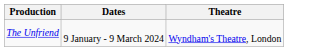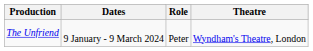+ column: Role | Peter
